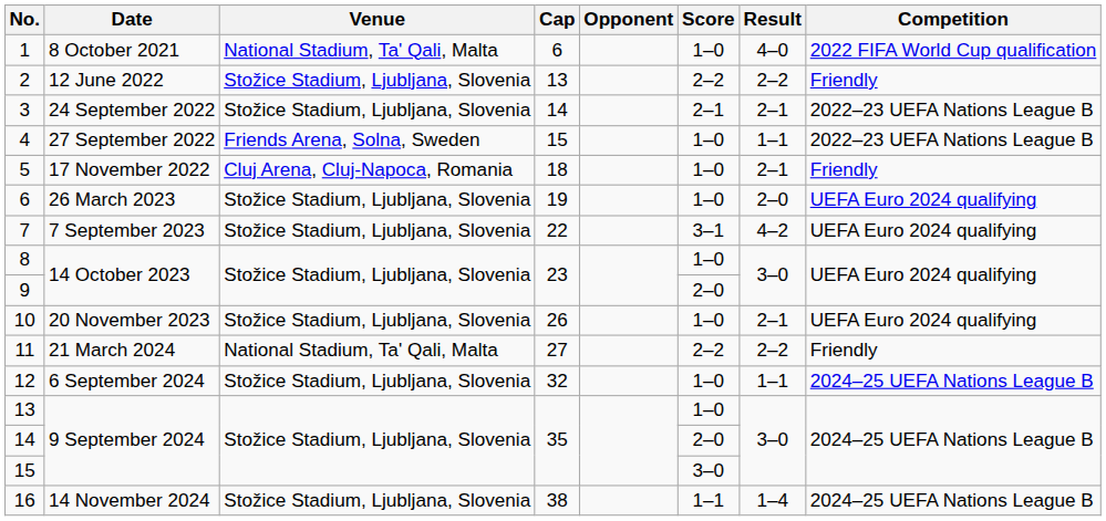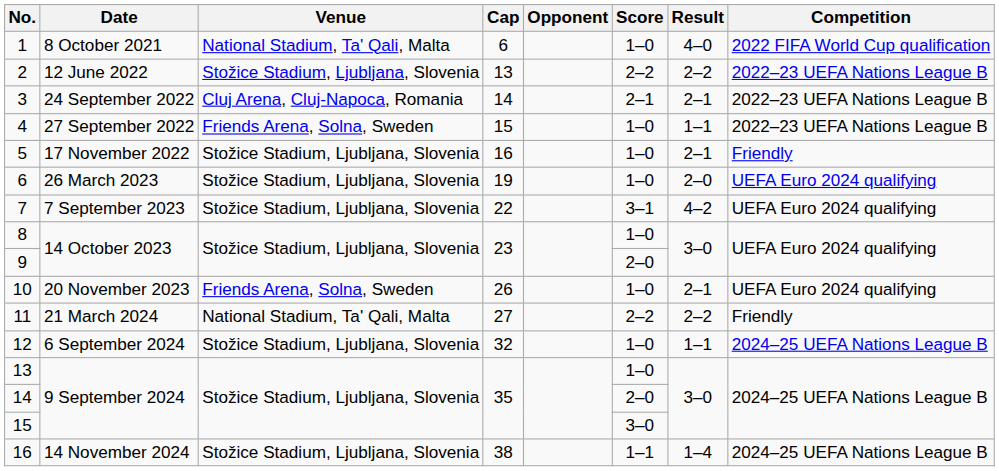2 | Competition: Friendly -> 2022–23 UEFA Nations League B
3 | Venue: Stožice Stadium, Ljubljana, Slovenia -> Cluj Arena, Cluj-Napoca, Romania
5 | Venue: Cluj Arena, Cluj-Napoca, Romania -> Stožice Stadium, Ljubljana, Slovenia
5 | Cap: 18 -> 16
10 | Venue: Stožice Stadium, Ljubljana, Slovenia -> Friends Arena, Solna, Sweden
